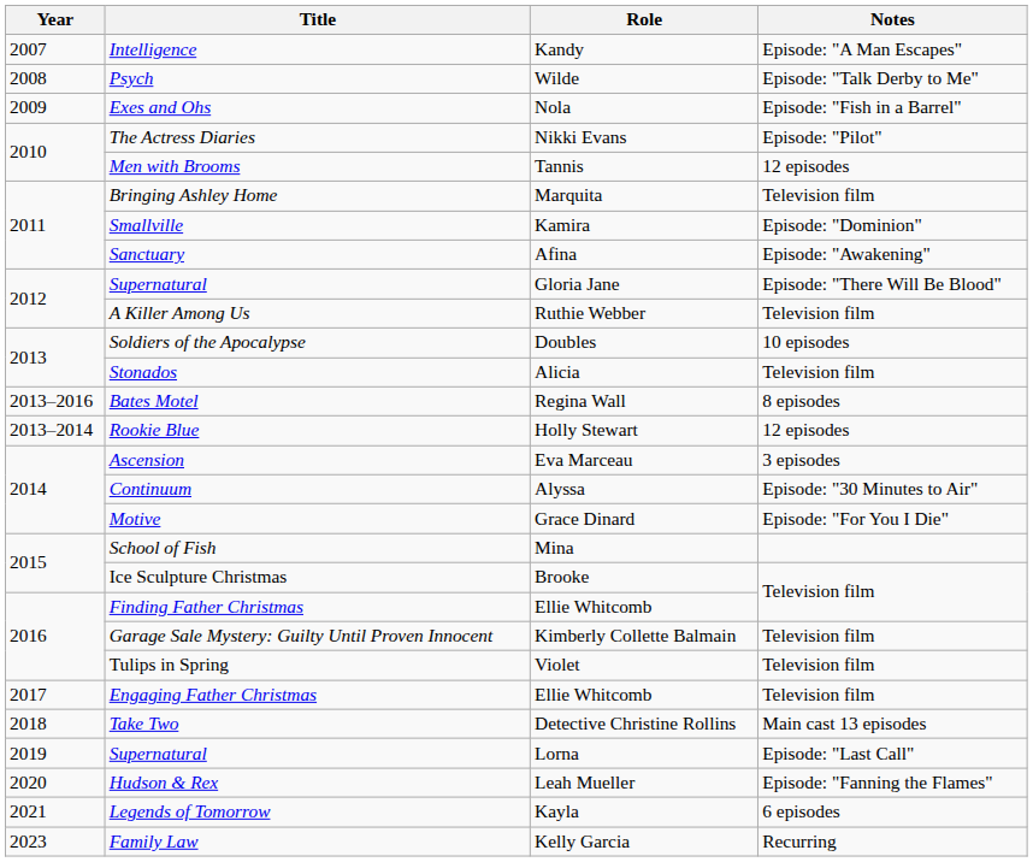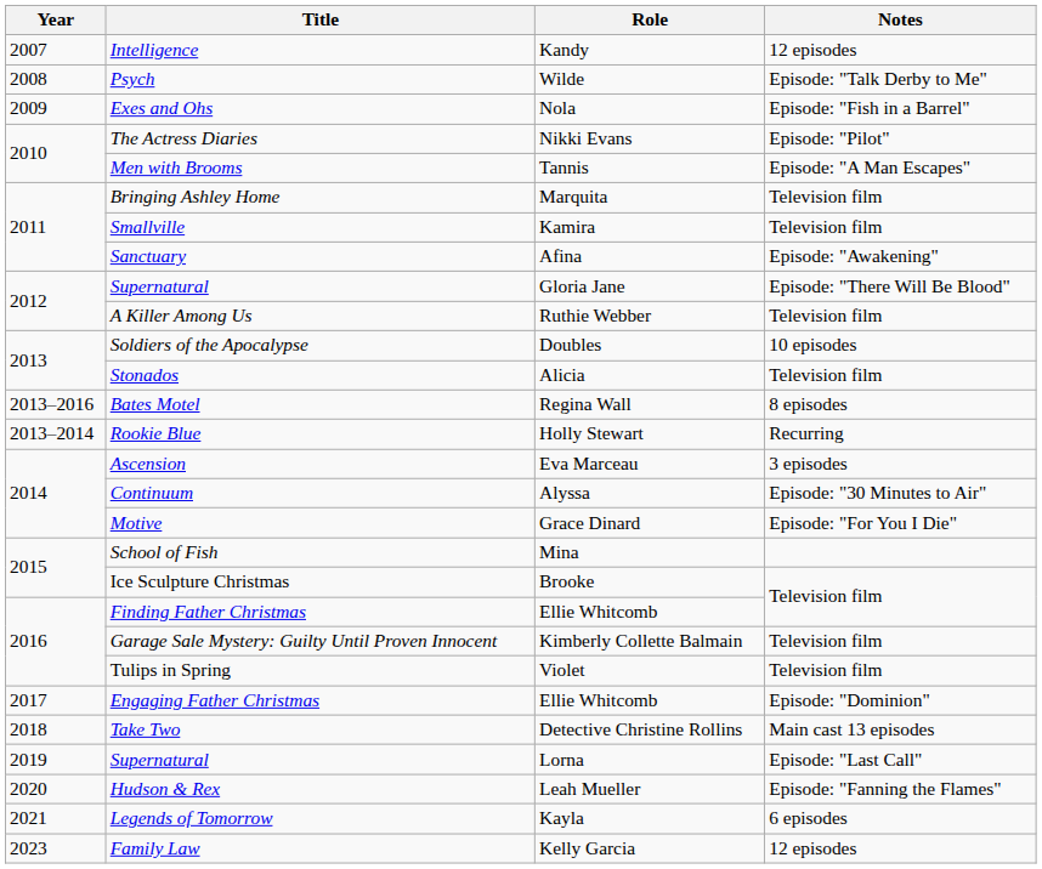Intelligence | Notes: Episode: "A Man Escapes" -> 12 episodes
Men with Brooms | Notes: 12 episodes -> Episode: "A Man Escapes"
Smallville | Notes: Episode: "Dominion" -> Television film
Rookie Blue | Notes: 12 episodes -> Recurring
Engaging Father Christmas | Notes: Television film -> Episode: "Dominion"
Family Law | Notes: Recurring -> 12 episodes
